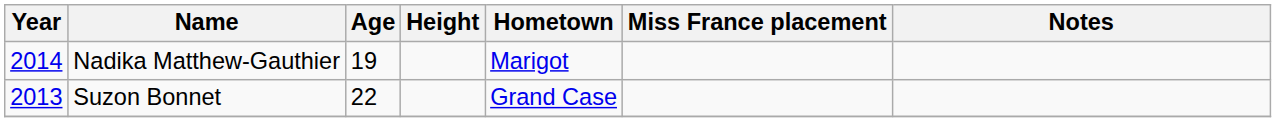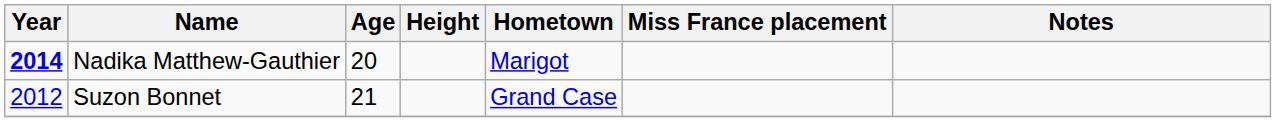Nadika Matthew-Gauthier | Year: normal -> bold
Nadika Matthew-Gauthier | Age: 19 -> 20
Suzon Bonnet | Year: 2013 -> 2012
Suzon Bonnet | Age: 22 -> 21
